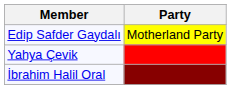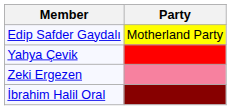+ row: Zeki Ergezen
